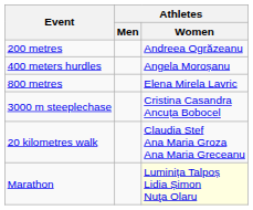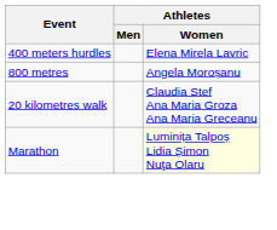- row: 200 metres | Andreea Ogrăzeanu
400 meters hurdles | Athletes / Women: Angela Moroșanu -> Elena Mirela Lavric
800 metres | Athletes / Women: Elena Mirela Lavric -> Angela Moroșanu
- row: 3000 m steeplechase | Cristina Casandra Ancuța Bobocel
